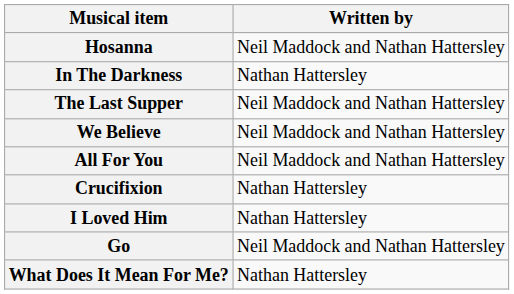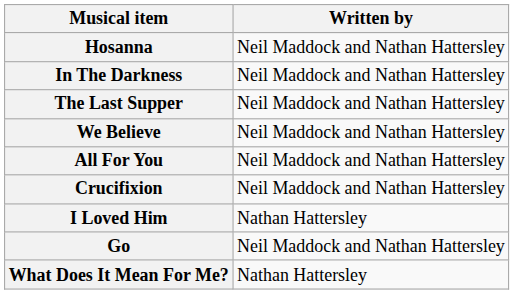In The Darkness | Written by: Nathan Hattersley -> Neil Maddock and Nathan Hattersley
Crucifixion | Written by: Nathan Hattersley -> Neil Maddock and Nathan Hattersley
